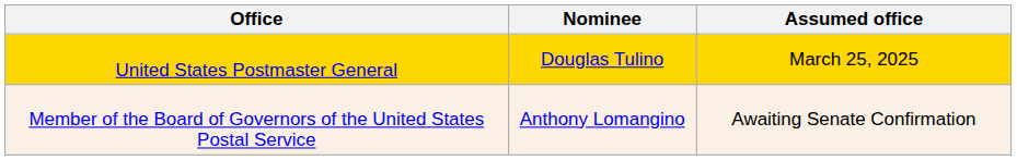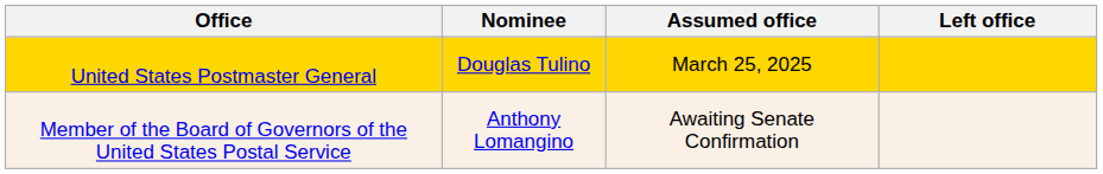+ column: Left office
